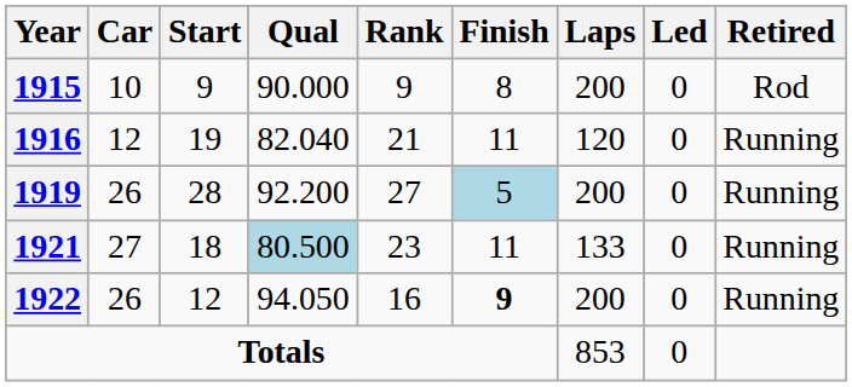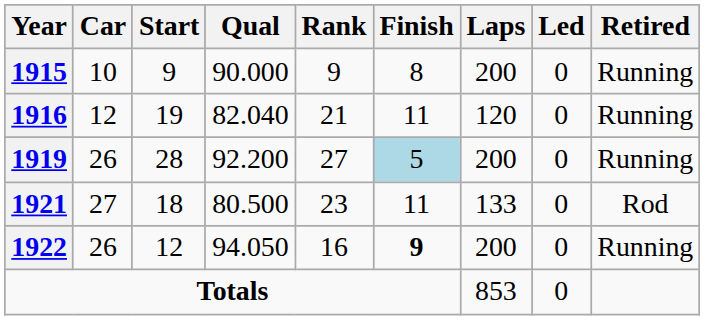1915 | Retired: Rod -> Running
1921 | Qual: lightblue background -> no background
1921 | Retired: Running -> Rod
